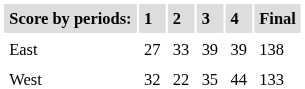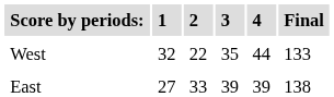rows swapped: East <-> West
